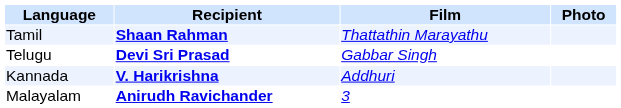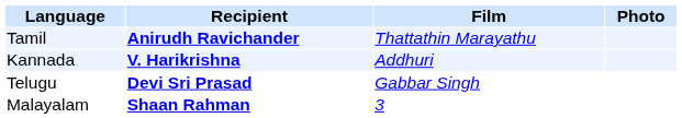Tamil | Recipient: Shaan Rahman -> Anirudh Ravichander
rows swapped: Telugu <-> Kannada
Malayalam | Recipient: Anirudh Ravichander -> Shaan Rahman
